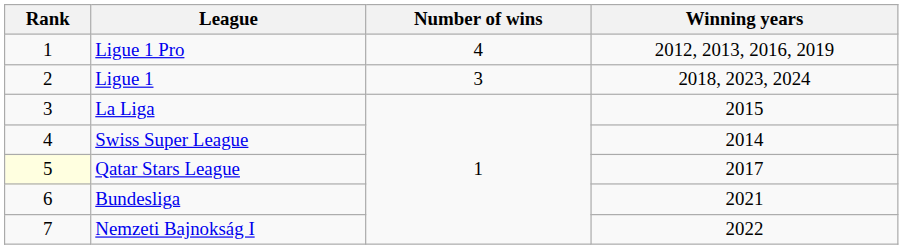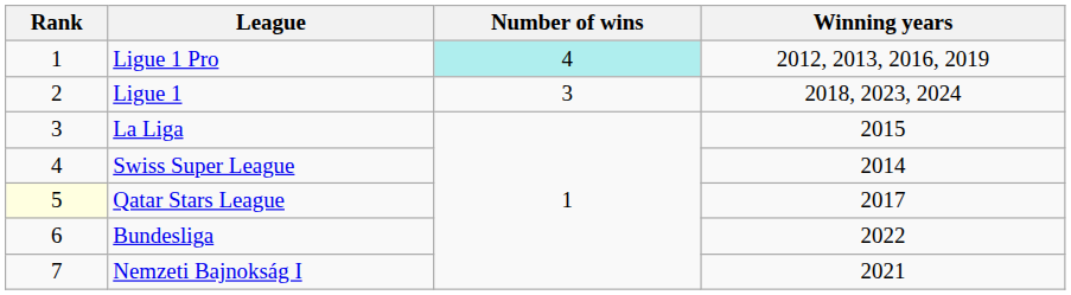Ligue 1 Pro | Number of wins: no background -> paleturquoise background
Bundesliga | Winning years: 2021 -> 2022
Nemzeti Bajnokság I | Winning years: 2022 -> 2021
